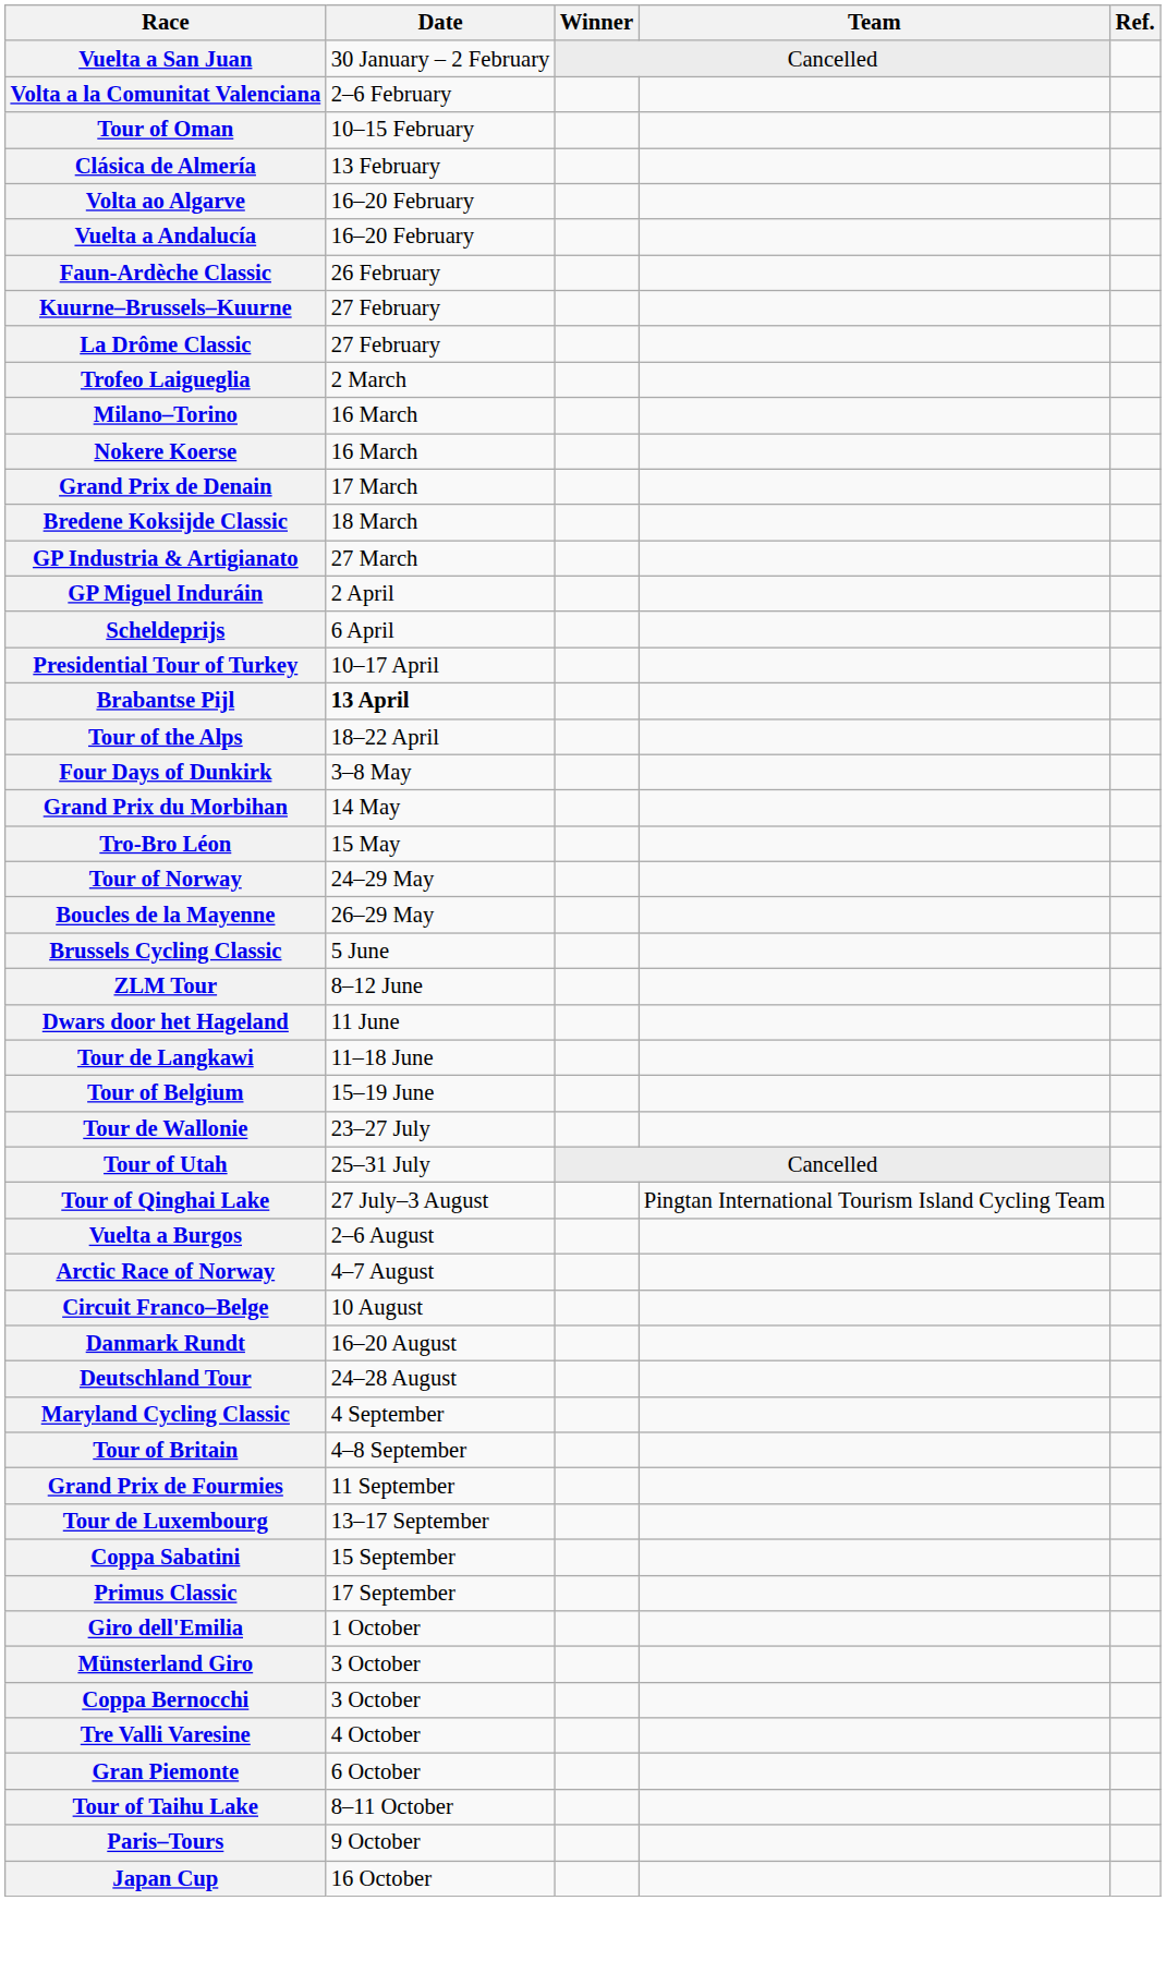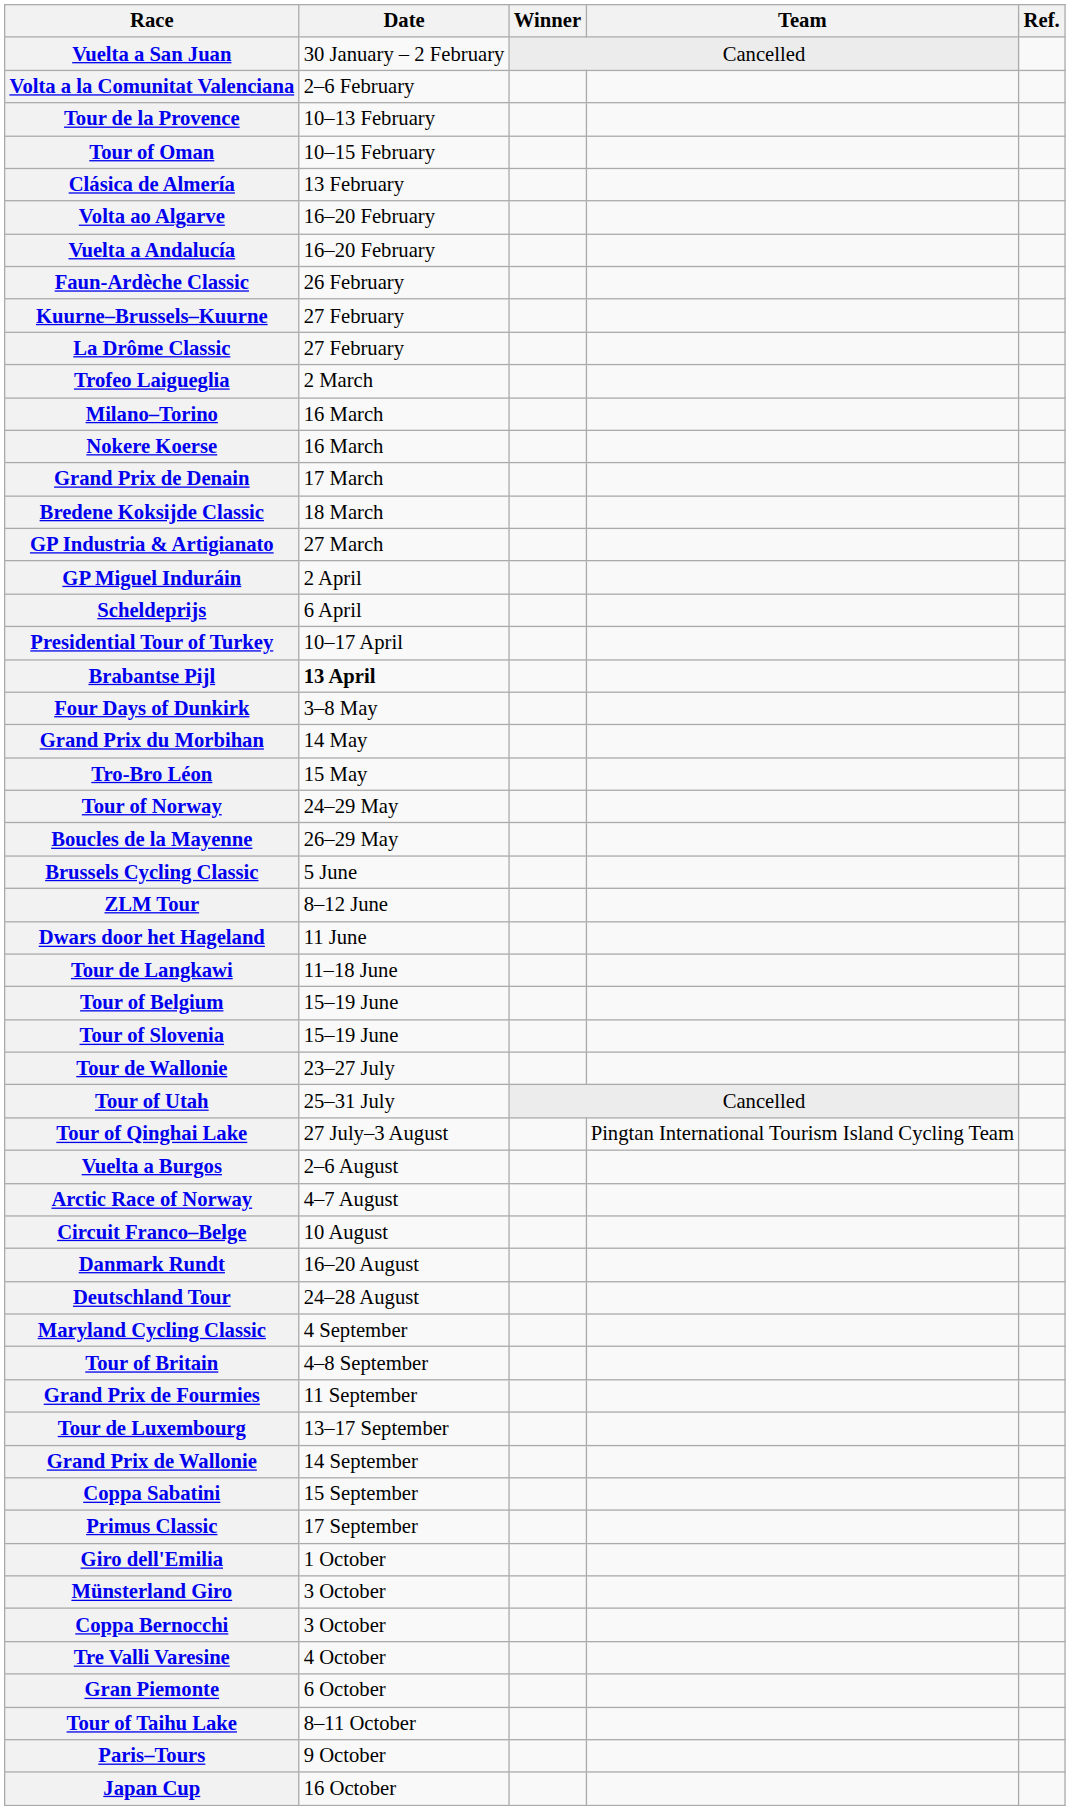+ row: Tour de la Provence | 10–13 February
- row: Tour of the Alps | 18–22 April
+ row: Tour of Slovenia | 15–19 June
+ row: Grand Prix de Wallonie | 14 September
